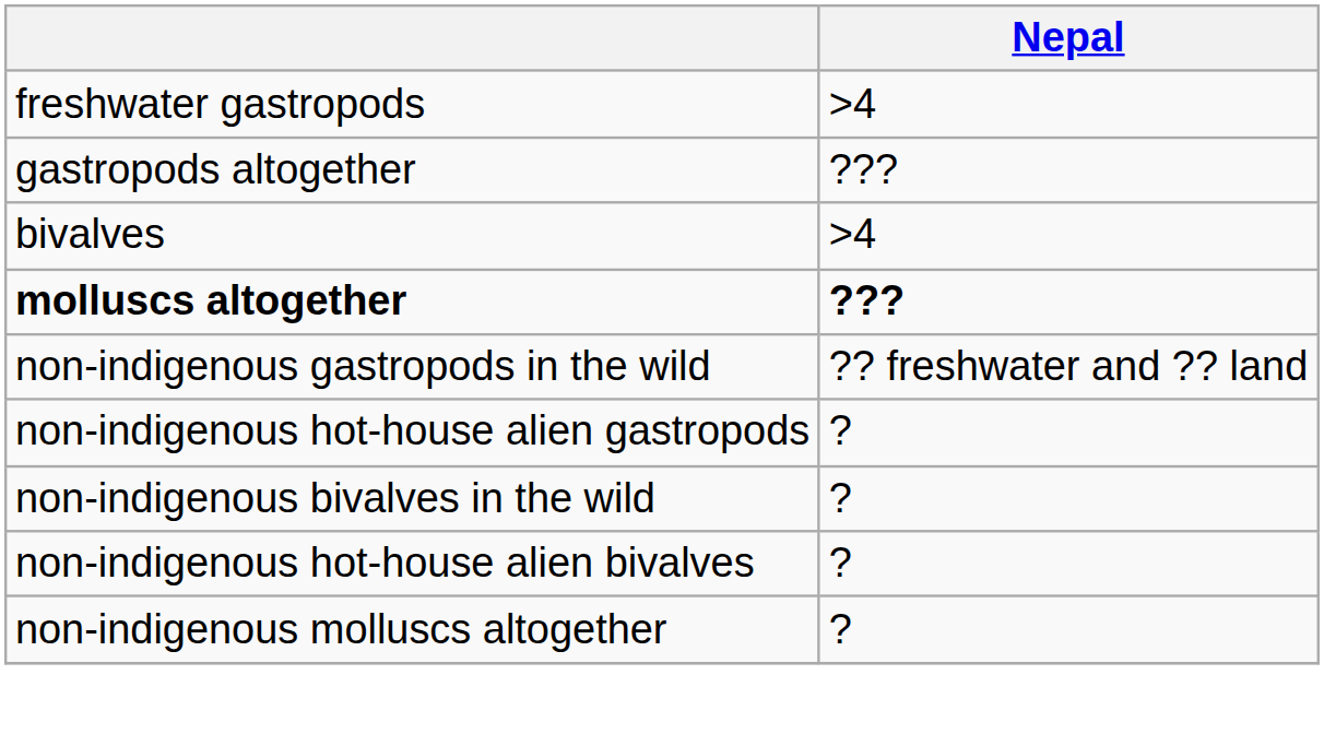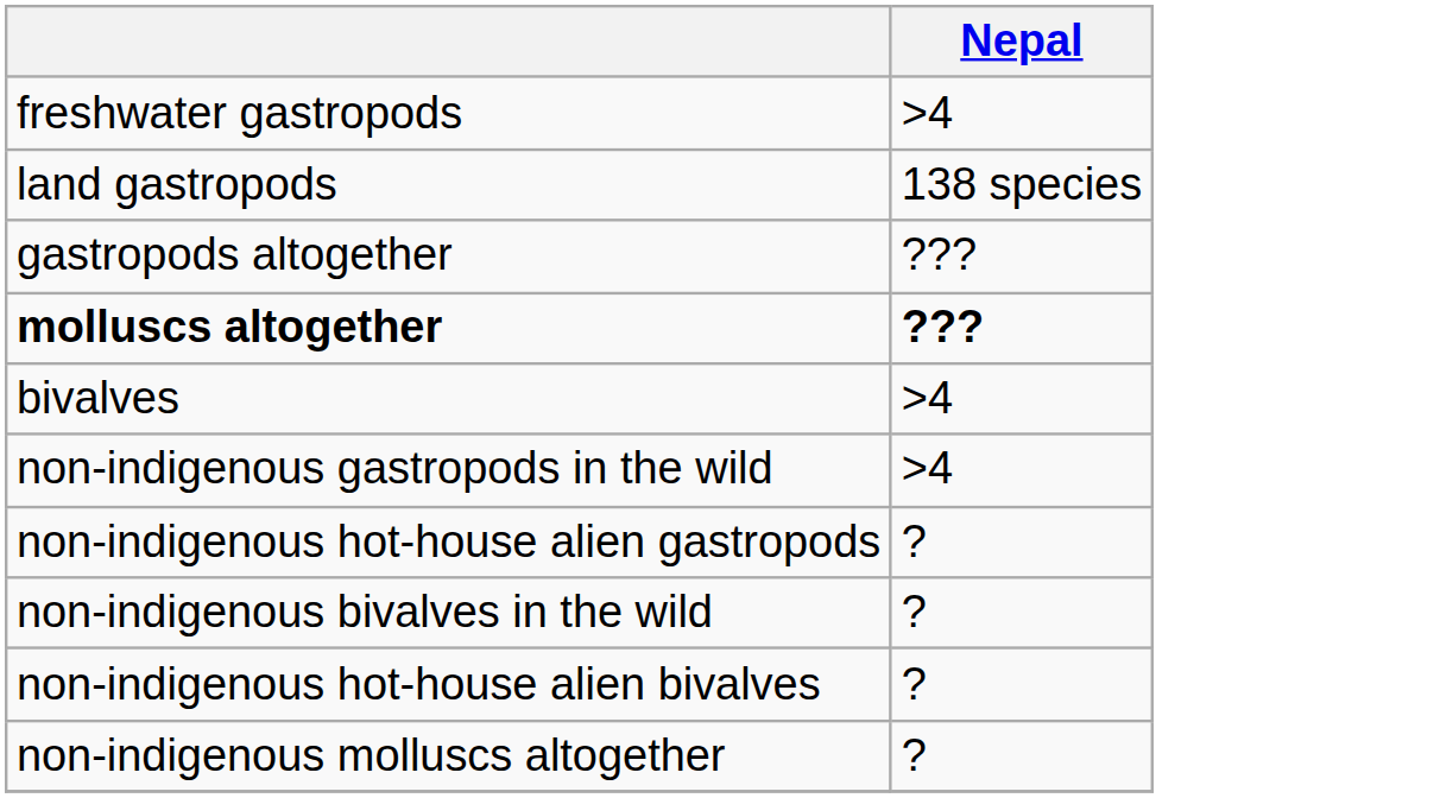+ row: land gastropods | 138 species
rows swapped: bivalves <-> molluscs altogether
non-indigenous gastropods in the wild | Nepal: ?? freshwater and ?? land -> >4
